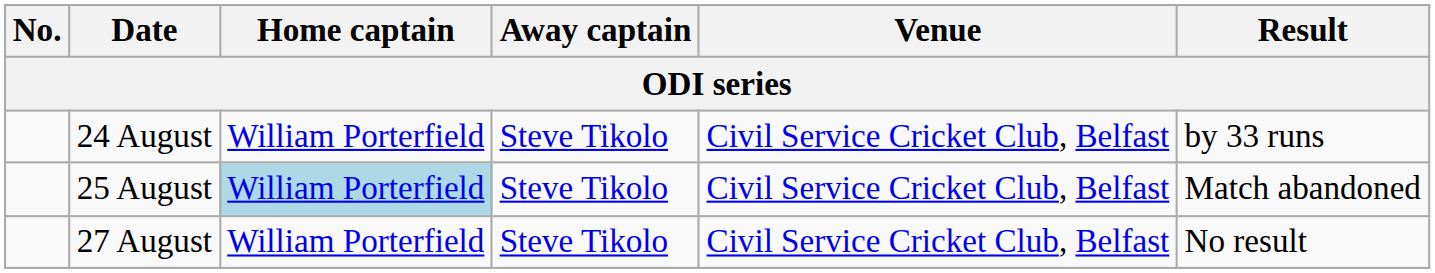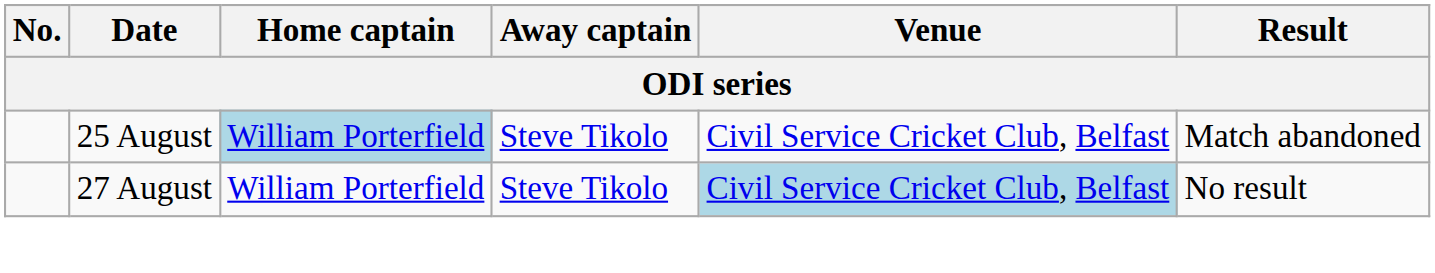- row: 24 August | William Porterfield | Steve Tikolo | Civil Service Cricket Club, Belfast | by 33 runs
27 August | Venue: no background -> lightblue background
